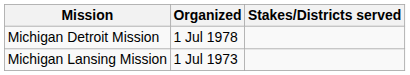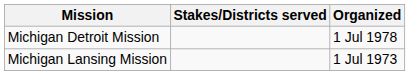columns swapped: Organized <-> Stakes/Districts served
